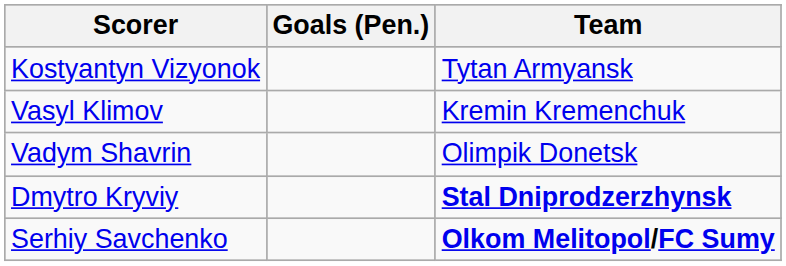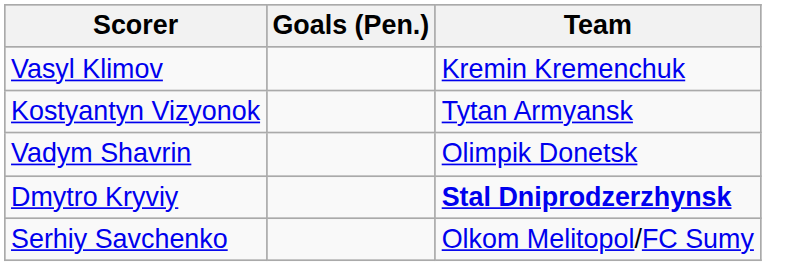rows swapped: Vasyl Klimov <-> Kostyantyn Vizyonok
Serhiy Savchenko | Team: bold -> normal
